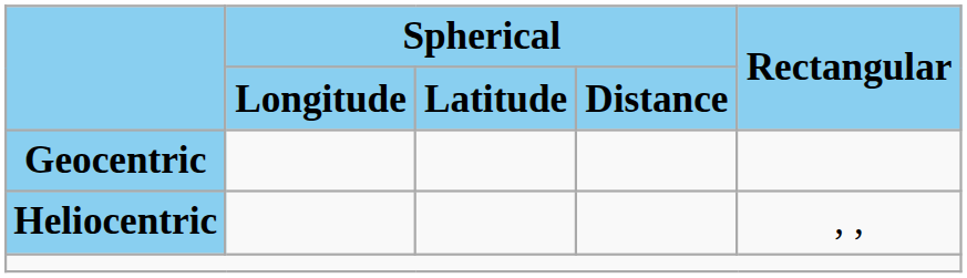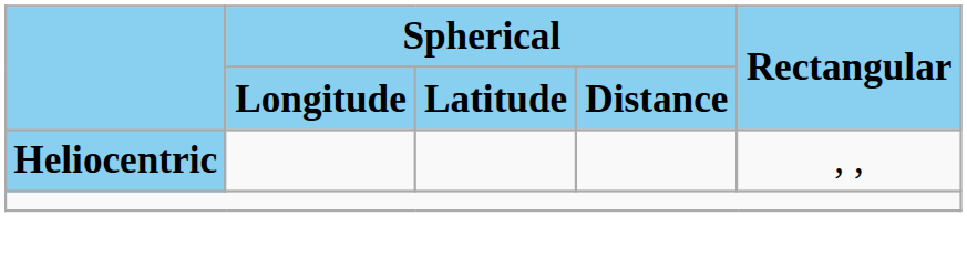- row: Geocentric
